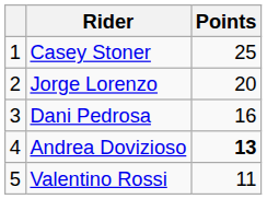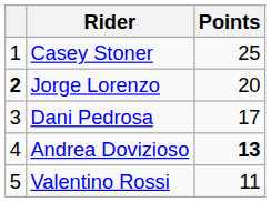Jorge Lorenzo | column 1: normal -> bold
Dani Pedrosa | Points: 16 -> 17
